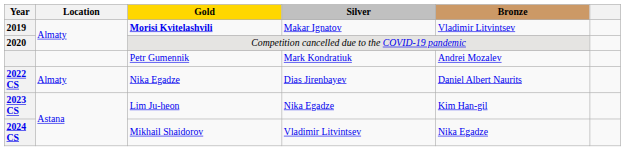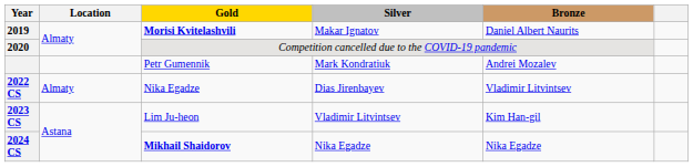2019 | Bronze: Vladimir Litvintsev -> Daniel Albert Naurits
2022 CS | Bronze: Daniel Albert Naurits -> Vladimir Litvintsev
2023 CS | Silver: Nika Egadze -> Vladimir Litvintsev
2024 CS | Gold: normal -> bold
2024 CS | Silver: Vladimir Litvintsev -> Nika Egadze
